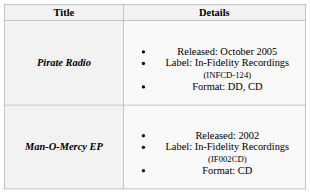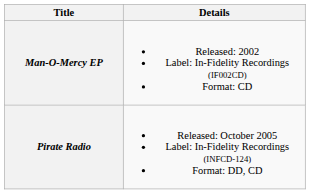rows swapped: Man-O-Mercy EP <-> Pirate Radio
